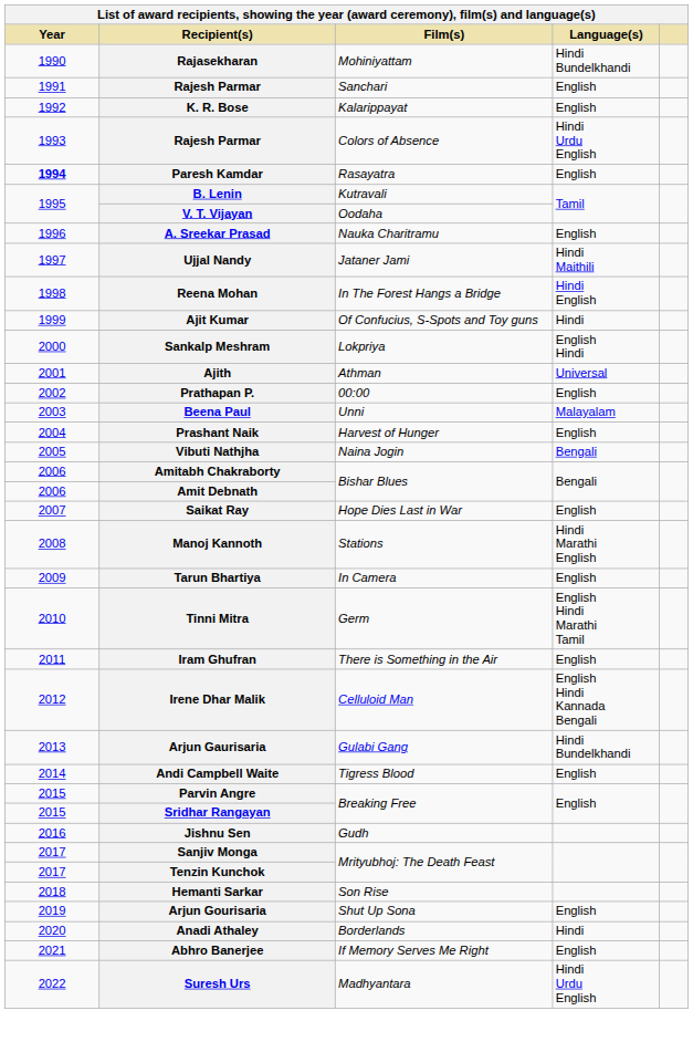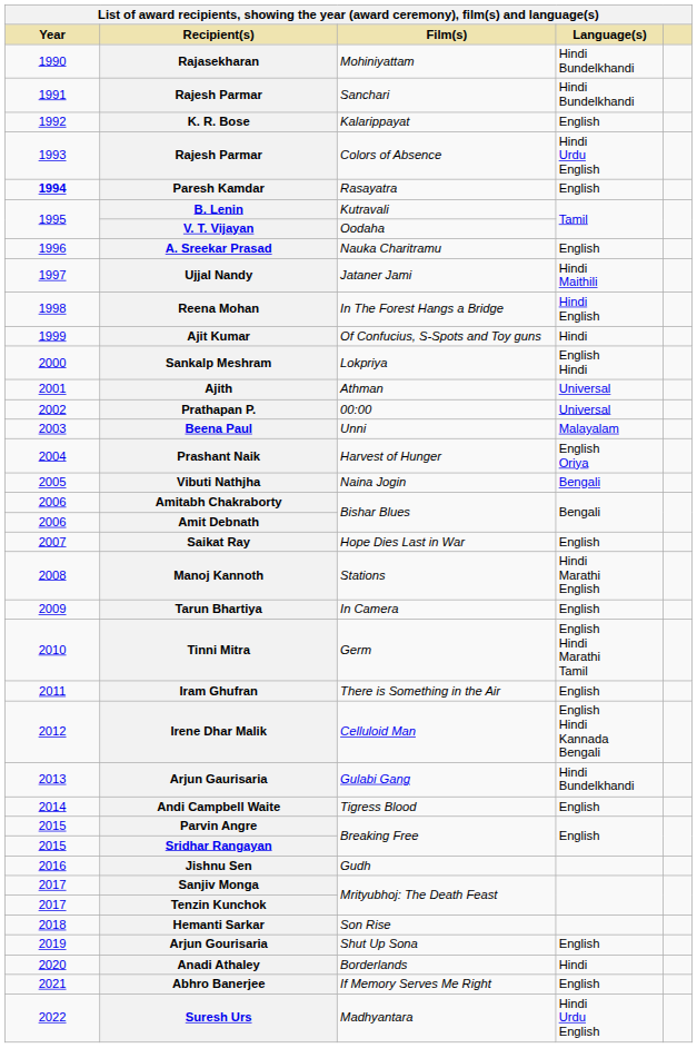Rajesh Parmar / Sanchari | Language(s): English -> Hindi Bundelkhandi
Prathapan P. | Language(s): English -> Universal
Prashant Naik | Language(s): English -> English Oriya
